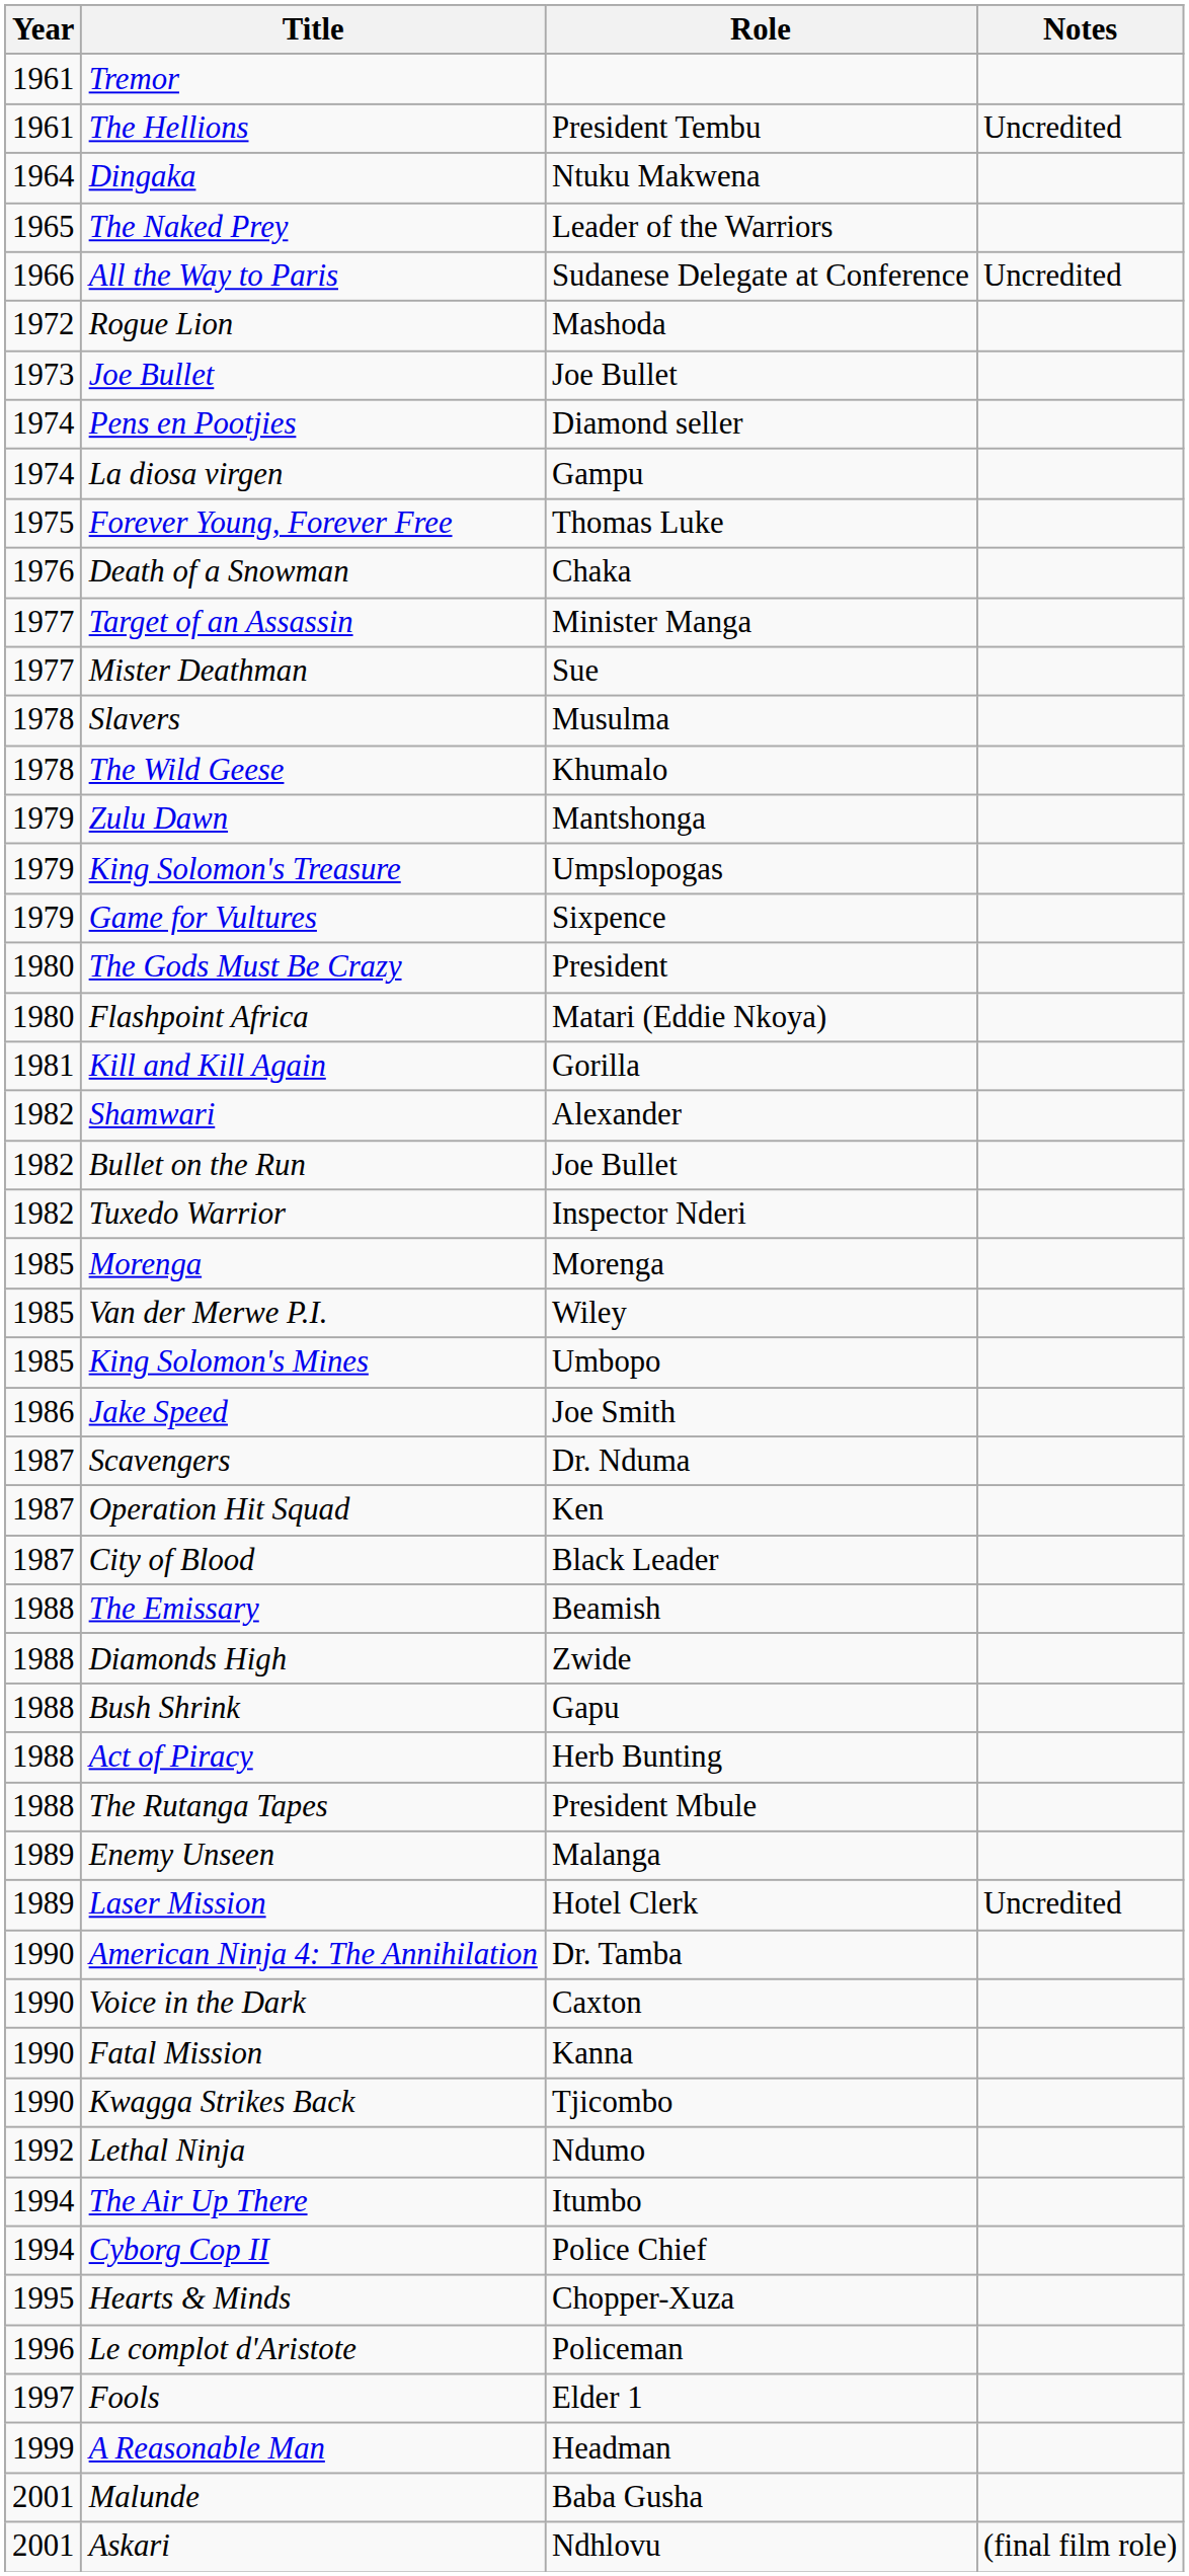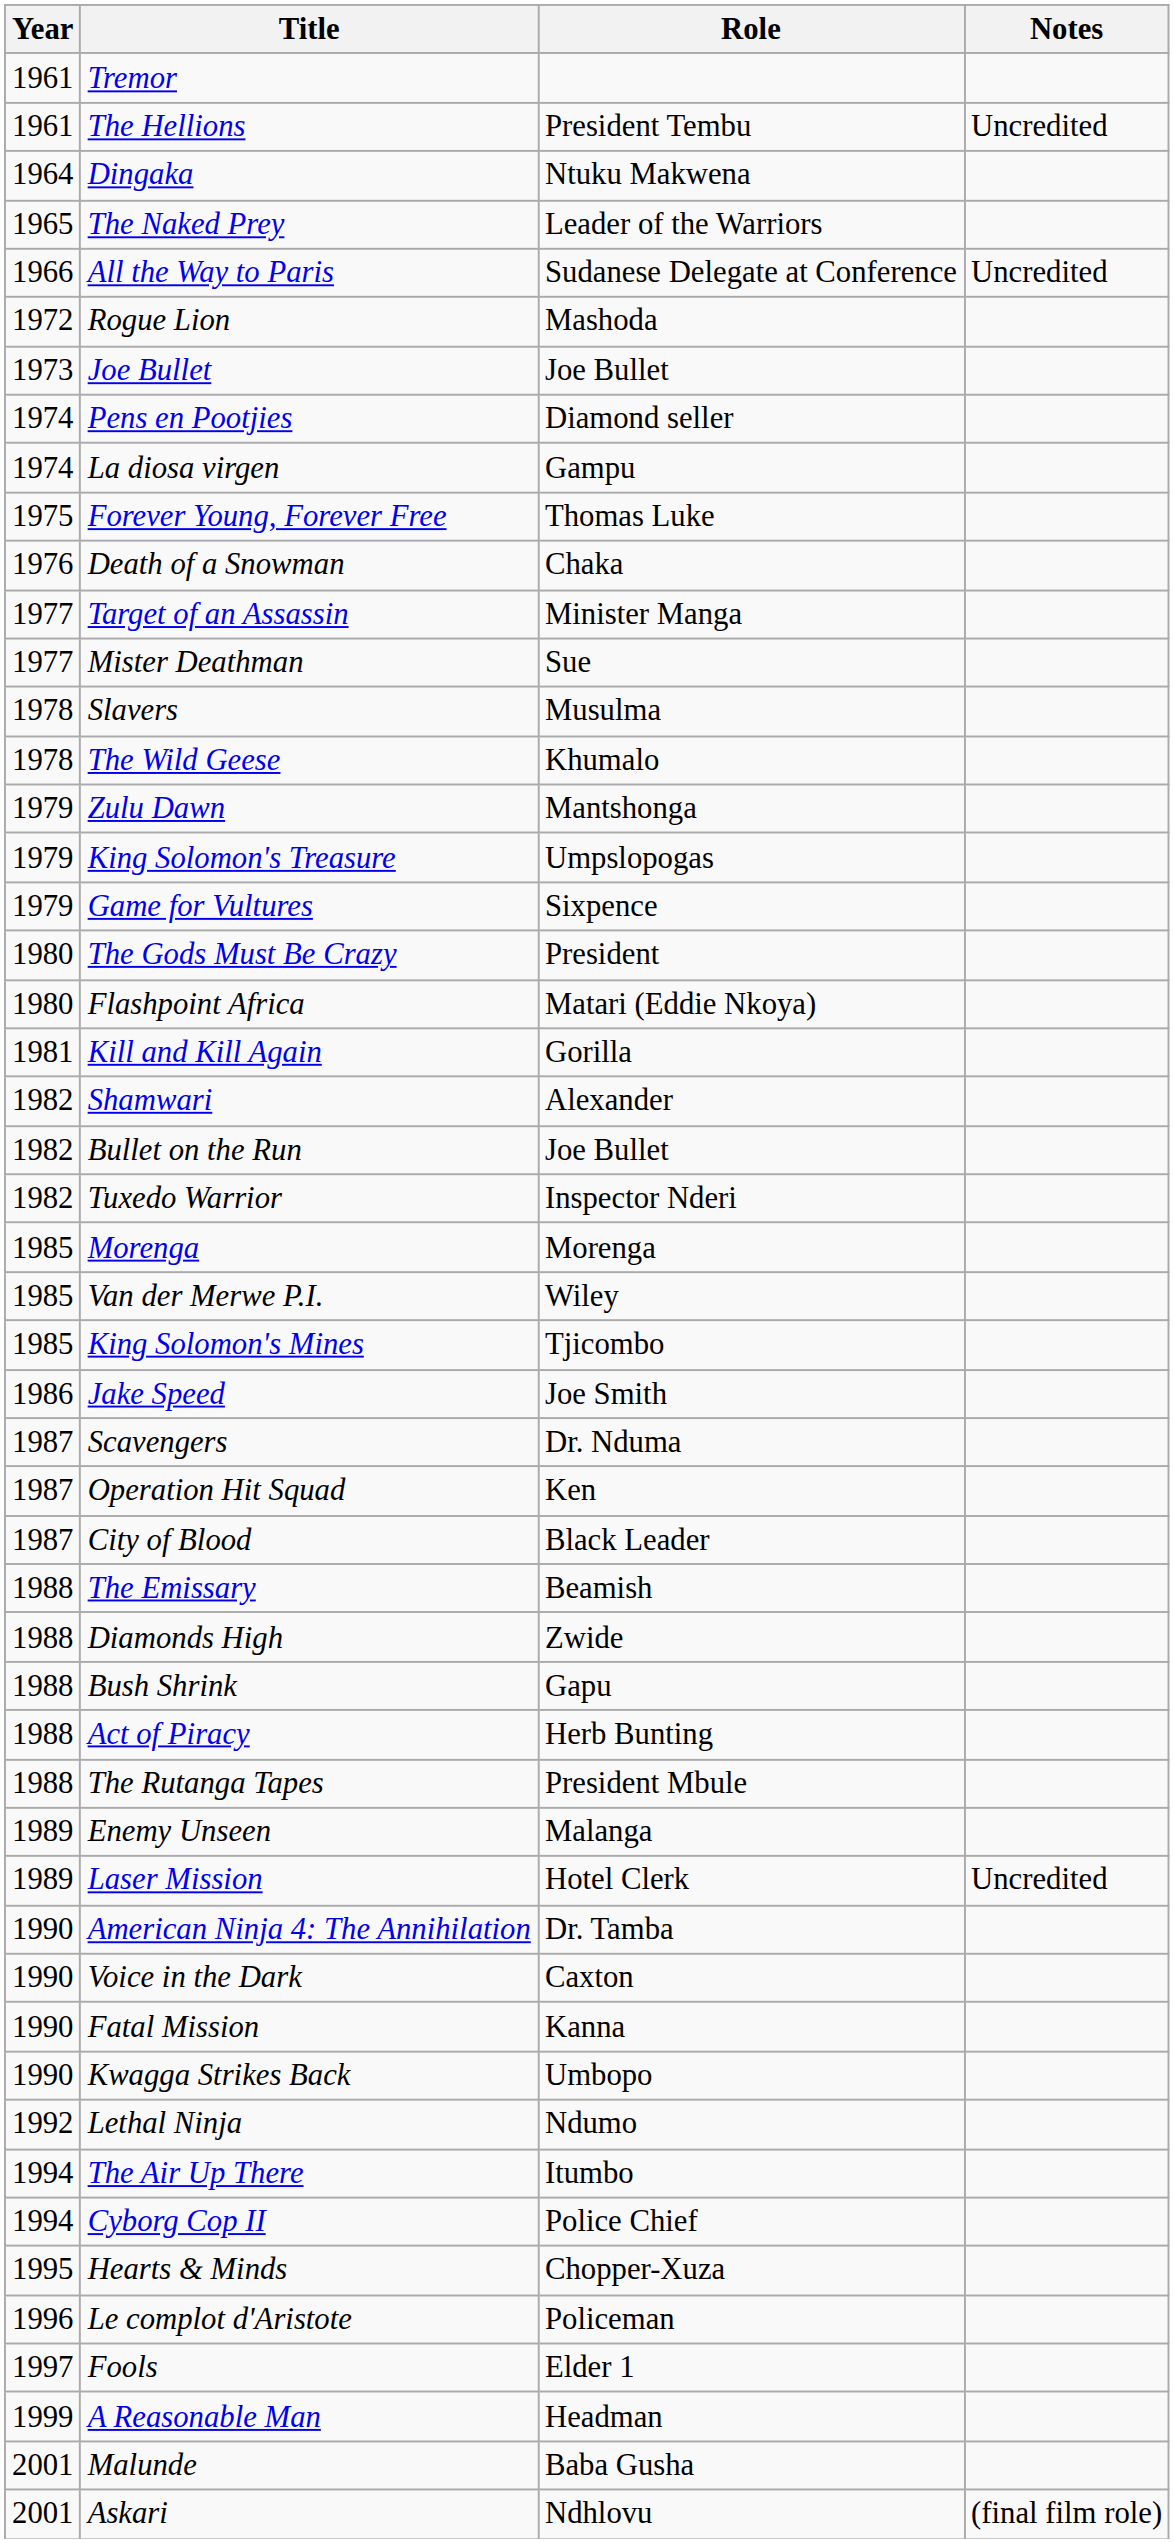King Solomon's Mines | Role: Umbopo -> Tjicombo
Kwagga Strikes Back | Role: Tjicombo -> Umbopo
